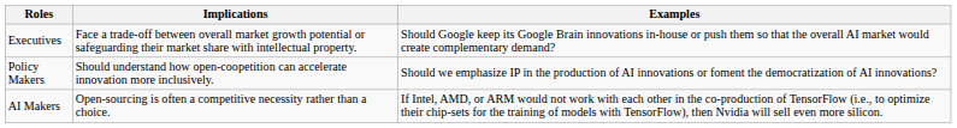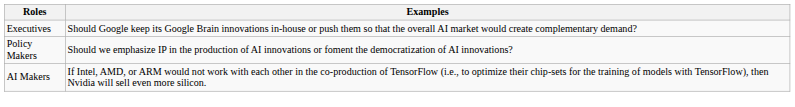- column: Implications | Face a trade-off between overall market growth potential or safeguarding their market share with intellectual property. | Should understand how open-coopetition can accelerate innovation more inclusively. | Open-sourcing is often a competitive necessity rather than a choice.
